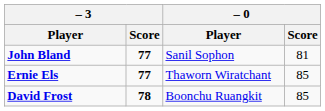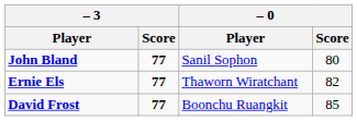John Bland | – 0 / Score: 81 -> 80
Ernie Els | – 0 / Score: 85 -> 82
David Frost | – 3 / Score: 78 -> 77
